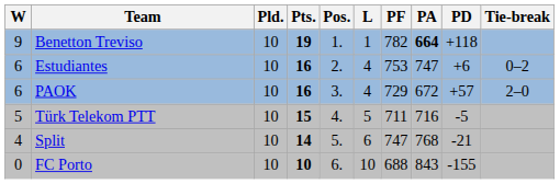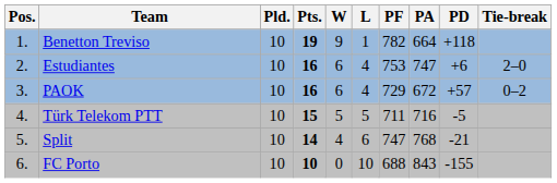columns swapped: Pos. <-> W
Benetton Treviso | PA: bold -> normal
Estudiantes | Tie-break: 0–2 -> 2–0
PAOK | Tie-break: 2–0 -> 0–2
